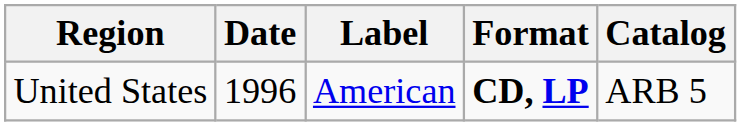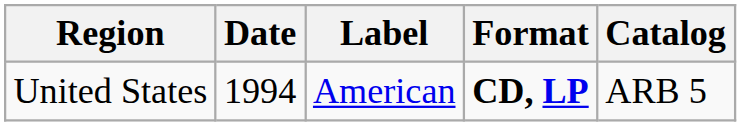United States | Date: 1996 -> 1994
